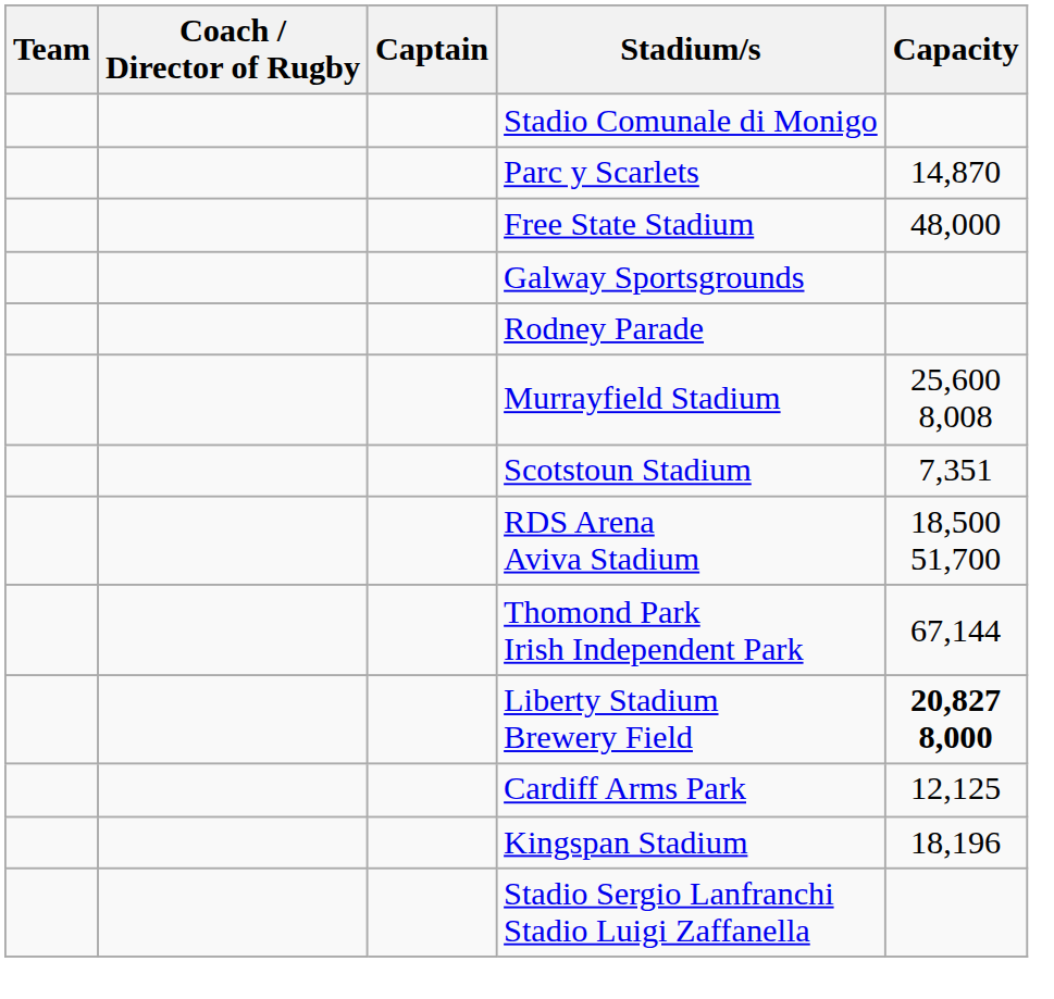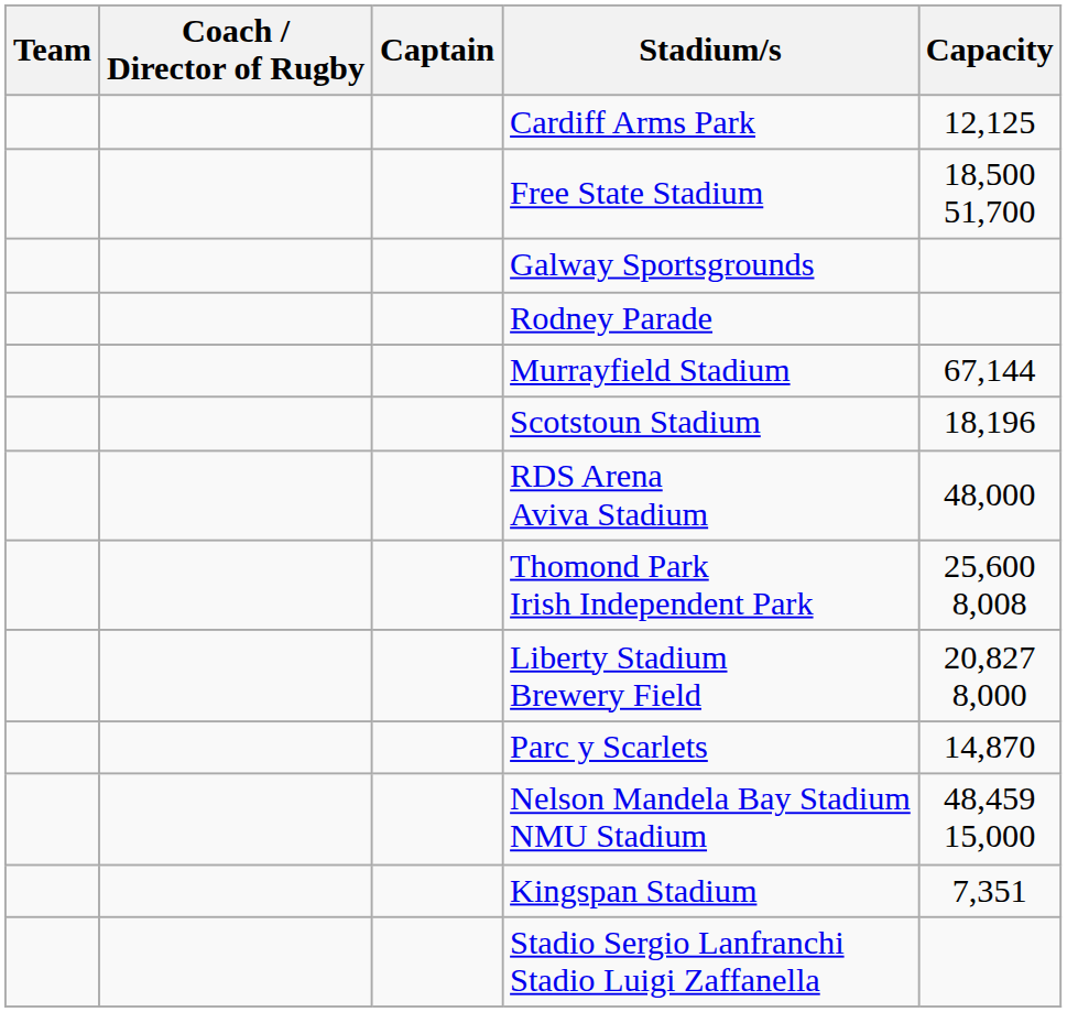- row: Stadio Comunale di Monigo
rows swapped: Cardiff Arms Park <-> Parc y Scarlets
Free State Stadium | Capacity: 48,000 -> 18,500 51,700
Murrayfield Stadium | Capacity: 25,600 8,008 -> 67,144
Scotstoun Stadium | Capacity: 7,351 -> 18,196
RDS Arena Aviva Stadium | Capacity: 18,500 51,700 -> 48,000
Thomond Park Irish Independent Park | Capacity: 67,144 -> 25,600 8,008
Liberty Stadium Brewery Field | Capacity: bold -> normal
+ row: Nelson Mandela Bay Stadium NMU Stadium | 48,459 15,000
Kingspan Stadium | Capacity: 18,196 -> 7,351
